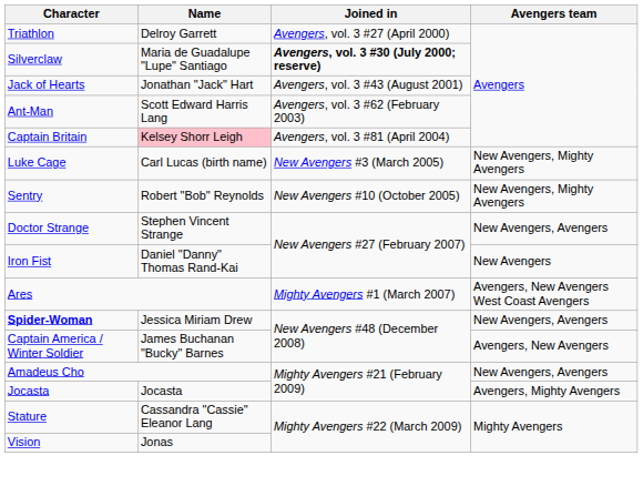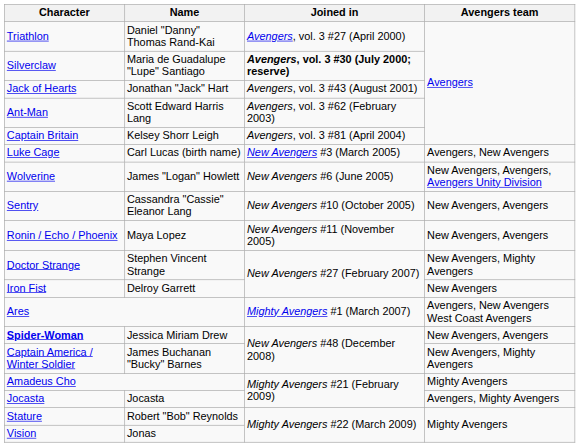Triathlon | Name: Delroy Garrett -> Daniel "Danny" Thomas Rand-Kai
Captain Britain | Name: pink background -> no background
Luke Cage | Avengers team: New Avengers, Mighty Avengers -> Avengers, New Avengers
+ row: Wolverine | James "Logan" Howlett | New Avengers #6 (June 2005) | New Avengers, Avengers, Avengers Unity Division
Sentry | Name: Robert "Bob" Reynolds -> Cassandra "Cassie" Eleanor Lang
Sentry | Avengers team: New Avengers, Mighty Avengers -> New Avengers, Avengers
+ row: Ronin / Echo / Phoenix | Maya Lopez | New Avengers #11 (November 2005) | New Avengers, Avengers
Doctor Strange | Avengers team: New Avengers, Avengers -> New Avengers, Mighty Avengers
Iron Fist | Name: Daniel "Danny" Thomas Rand-Kai -> Delroy Garrett
Captain America / Winter Soldier | Avengers team: Avengers, New Avengers -> New Avengers, Mighty Avengers
Amadeus Cho | Avengers team: New Avengers, Avengers -> Mighty Avengers
Stature | Name: Cassandra "Cassie" Eleanor Lang -> Robert "Bob" Reynolds
